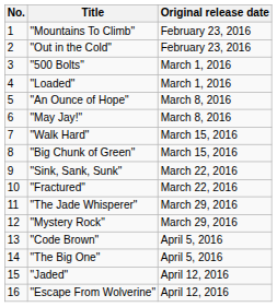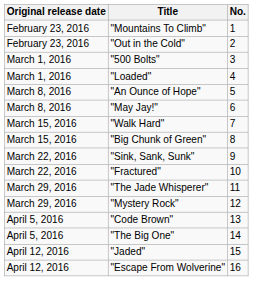columns swapped: No. <-> Original release date
